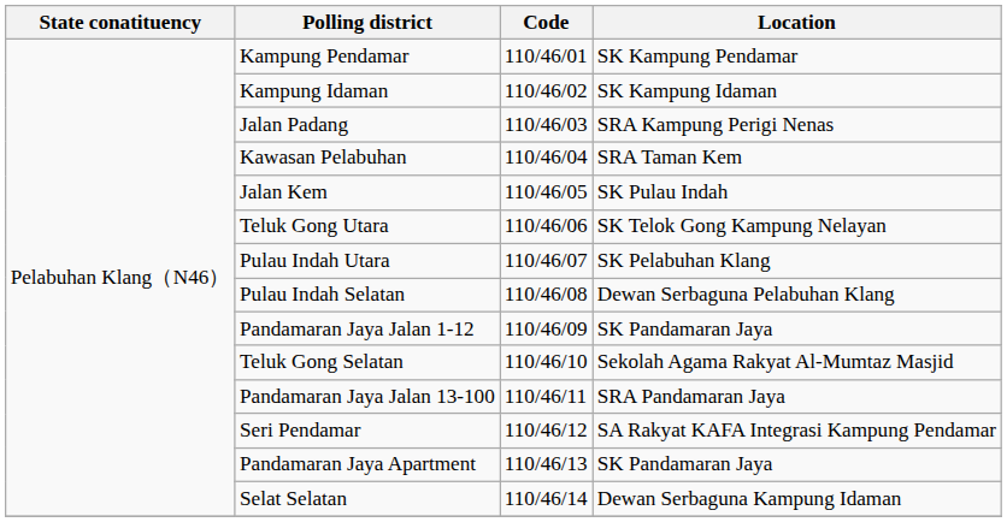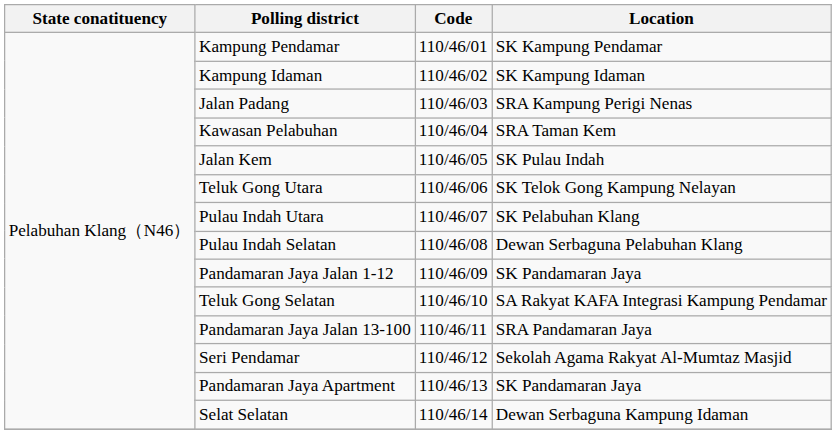Teluk Gong Selatan | Location: Sekolah Agama Rakyat Al-Mumtaz Masjid -> SA Rakyat KAFA Integrasi Kampung Pendamar
Seri Pendamar | Location: SA Rakyat KAFA Integrasi Kampung Pendamar -> Sekolah Agama Rakyat Al-Mumtaz Masjid
